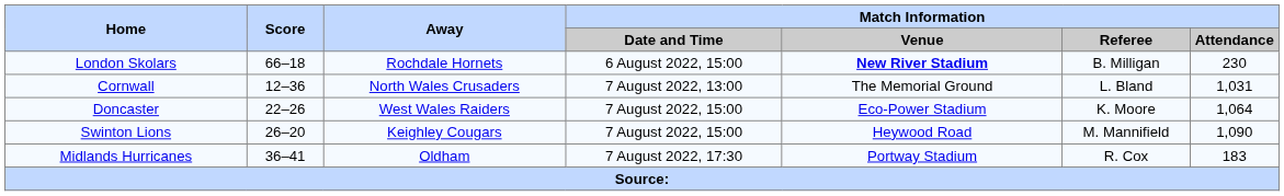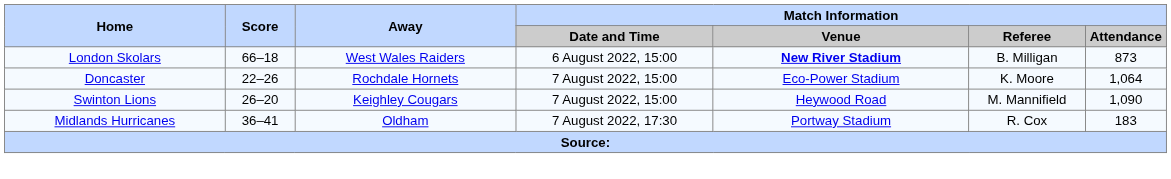London Skolars | Away: Rochdale Hornets -> West Wales Raiders
London Skolars | Match Information / Attendance: 230 -> 873
- row: Cornwall | 12–36 | North Wales Crusaders | 7 August 2022, 13:00 | The Memorial Ground | L. Bland | 1,031
Doncaster | Away: West Wales Raiders -> Rochdale Hornets
